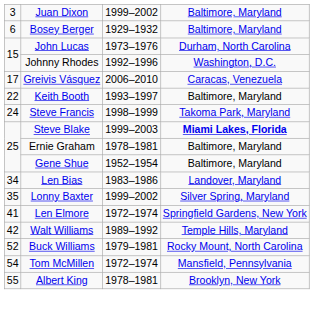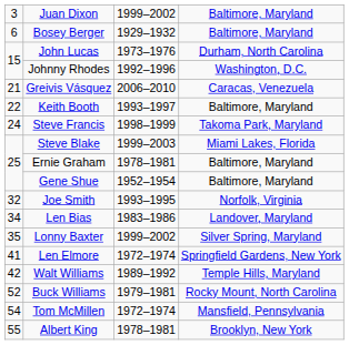Greivis Vásquez | column 1: 17 -> 21
Steve Blake | column 4: bold -> normal
+ row: 32 | Joe Smith | 1993–1995 | Norfolk, Virginia
